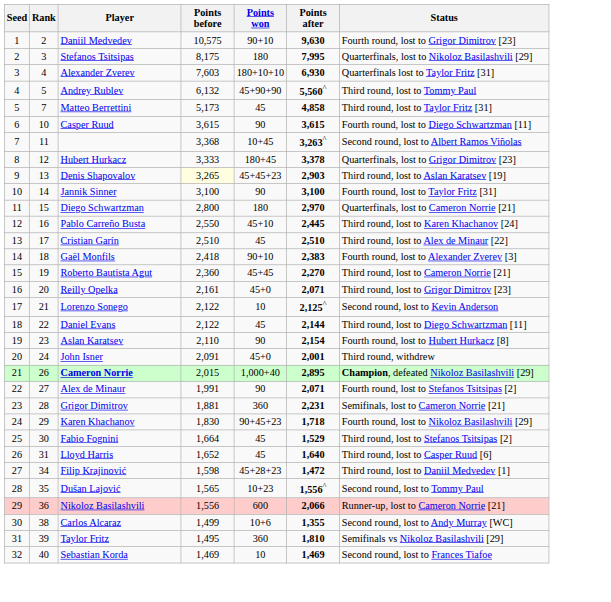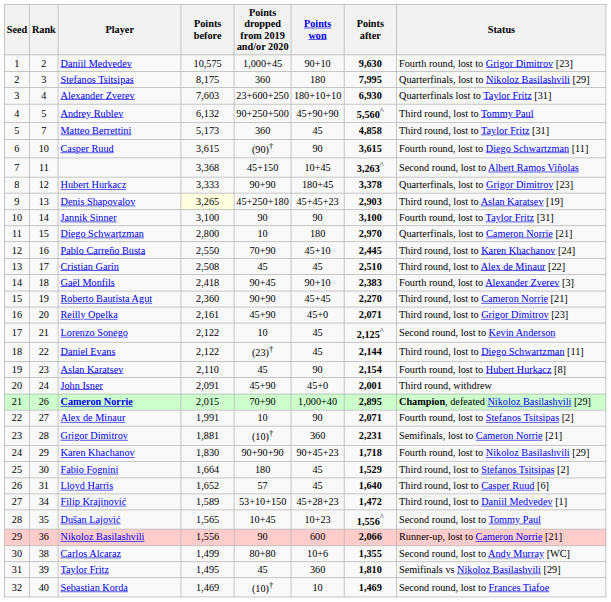+ column: Points dropped from 2019 and/or 2020 | 1,000+45 | 360 | 23+600+250 | 90+250+500 | 360 | (90)† | 45+150 | 90+90 | 45+250+180 | 90 | 10 | 70+90 | 45 | 90+45 | 90+90 | 45+90 | 10 | (23)† | 45 | 45+90 | 70+90 | 10 | (10)† | 90+90+90 | 180 | 57 | 53+10+150 | 10+45 | 90 | 80+80 | 45 | (10)†
Cristian Garín | Points before: 2,510 -> 2,508
Lorenzo Sonego | Points won: 10 -> 45
Filip Krajinović | Points before: 1,598 -> 1,589
